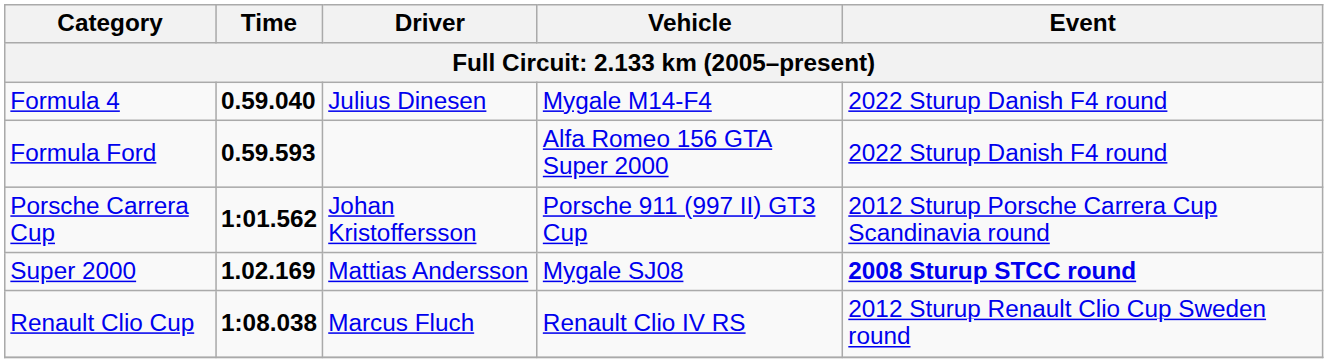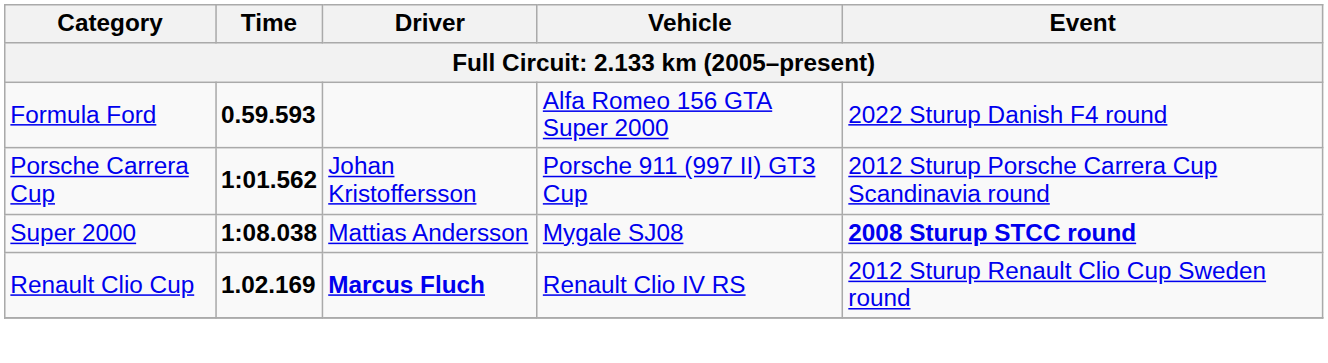- row: Formula 4 | 0.59.040 | Julius Dinesen | Mygale M14-F4 | 2022 Sturup Danish F4 round
Super 2000 | Time: 1.02.169 -> 1:08.038
Renault Clio Cup | Time: 1:08.038 -> 1.02.169
Renault Clio Cup | Driver: normal -> bold
